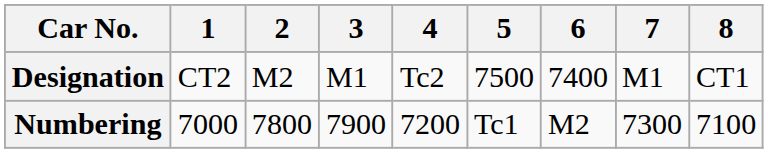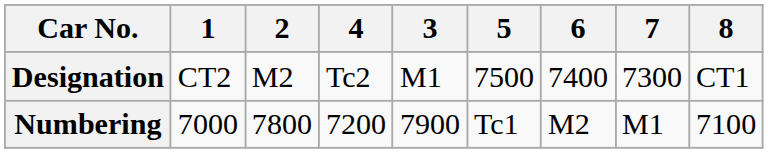columns swapped: 3 <-> 4
Designation | 7: M1 -> 7300
Numbering | 7: 7300 -> M1
